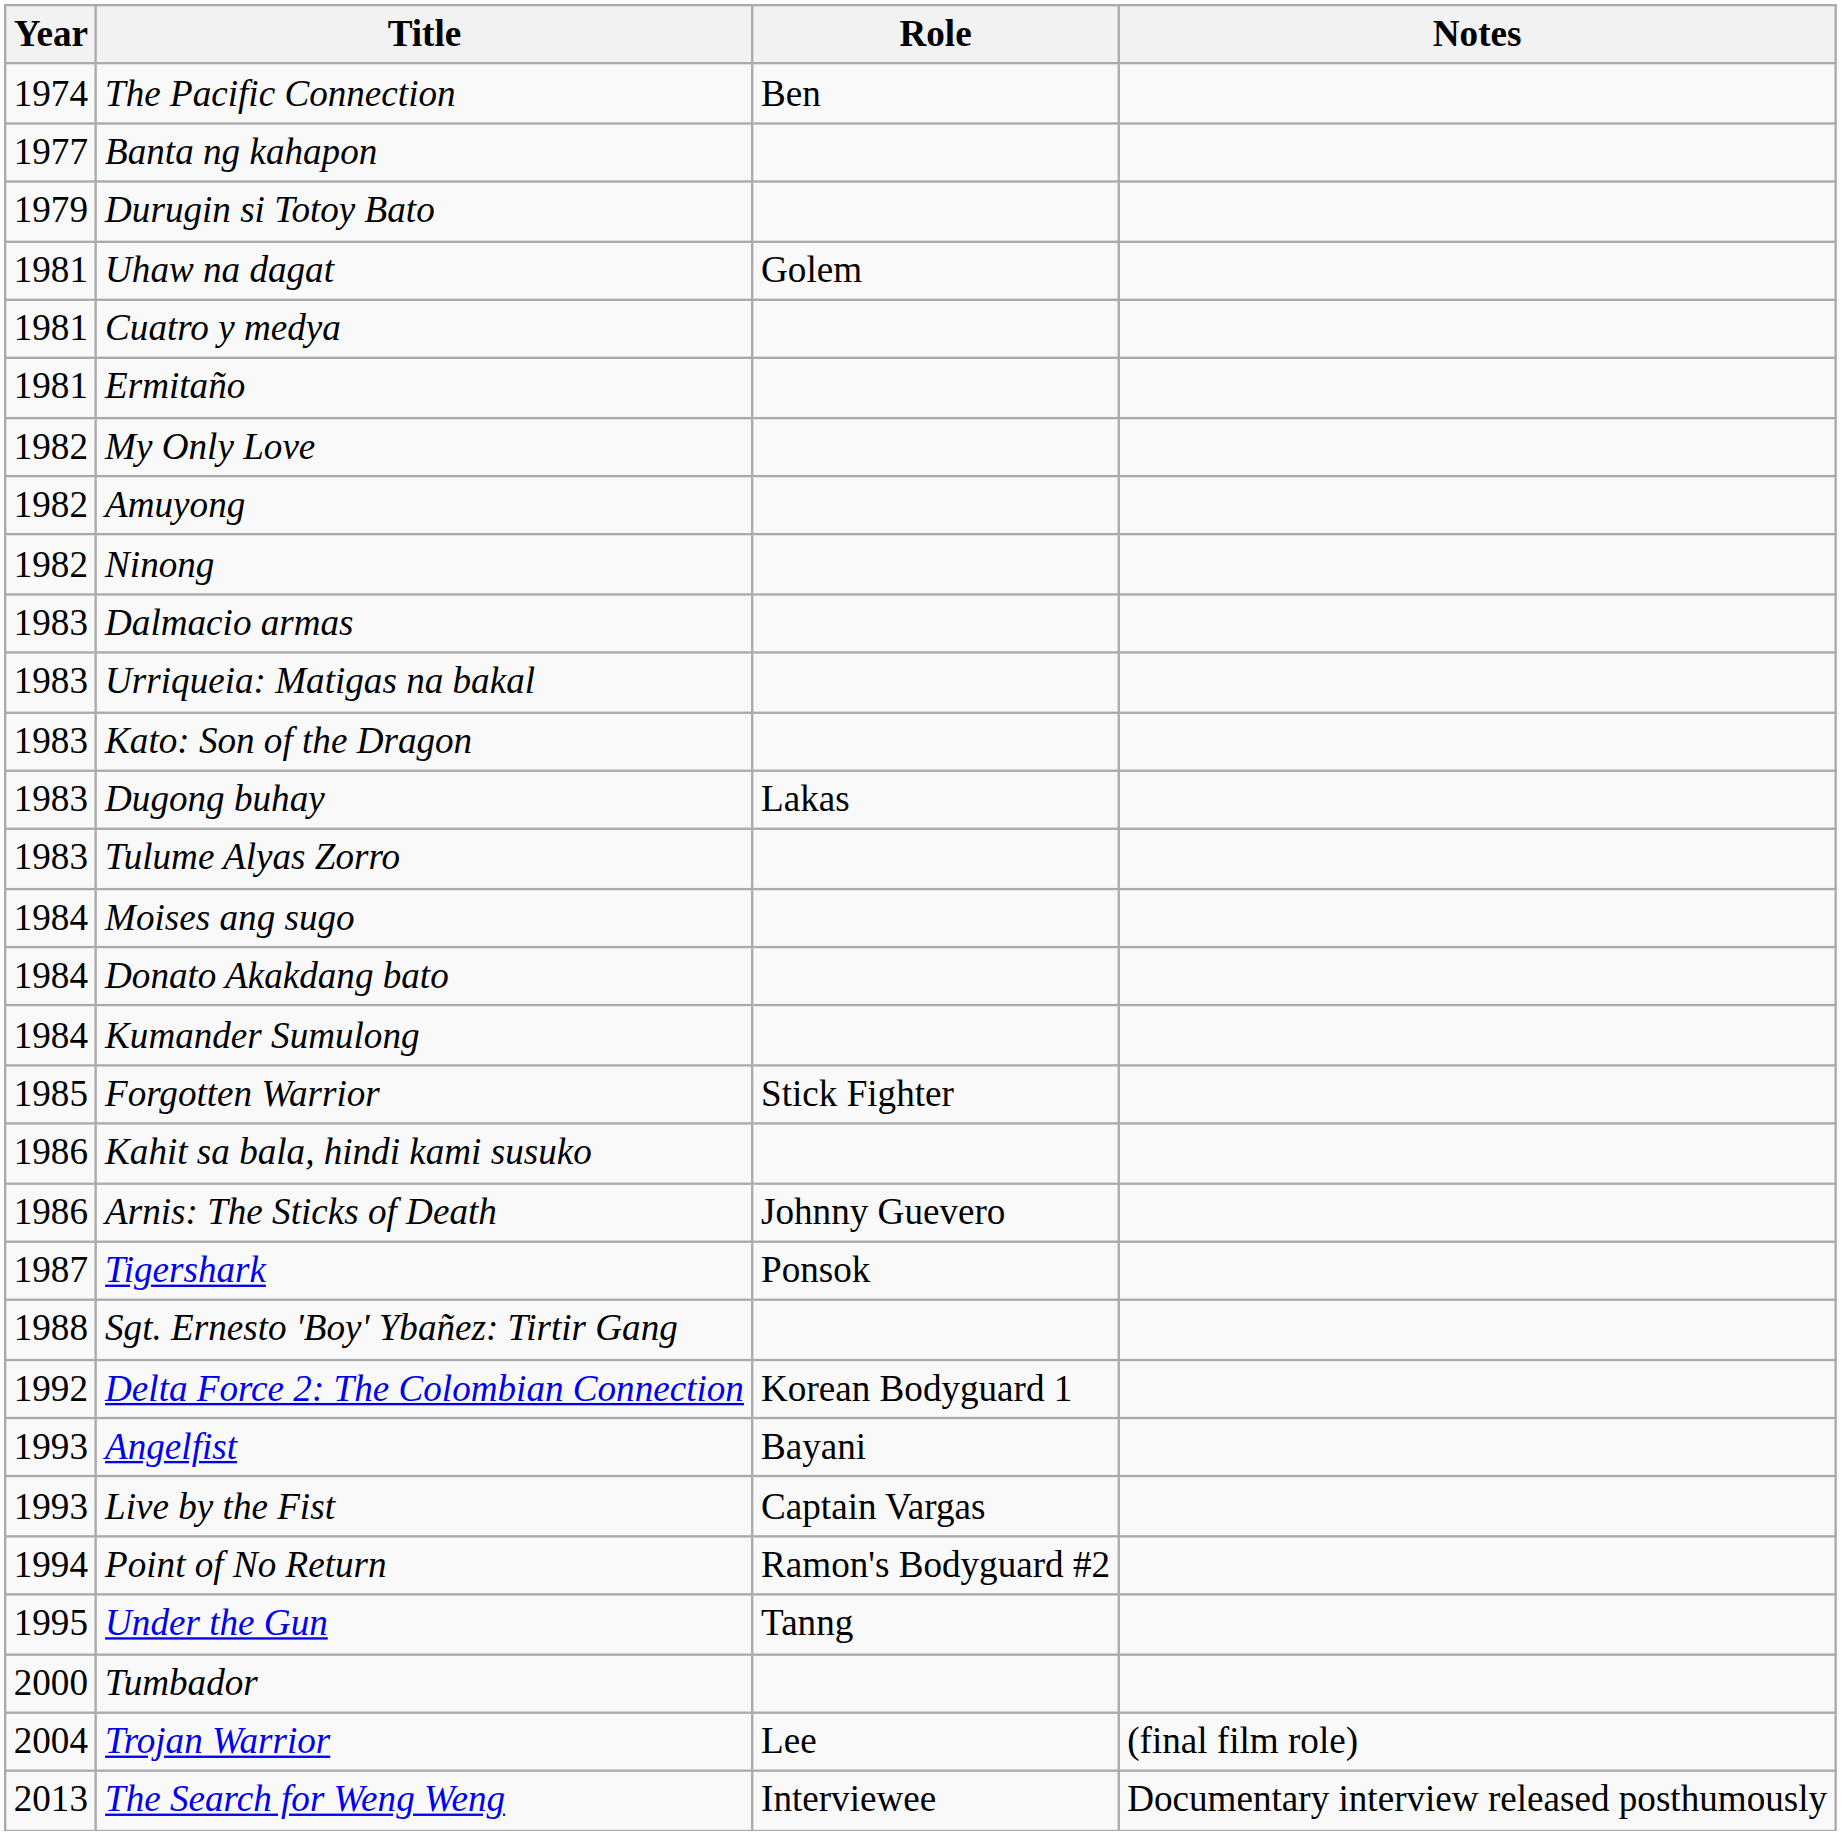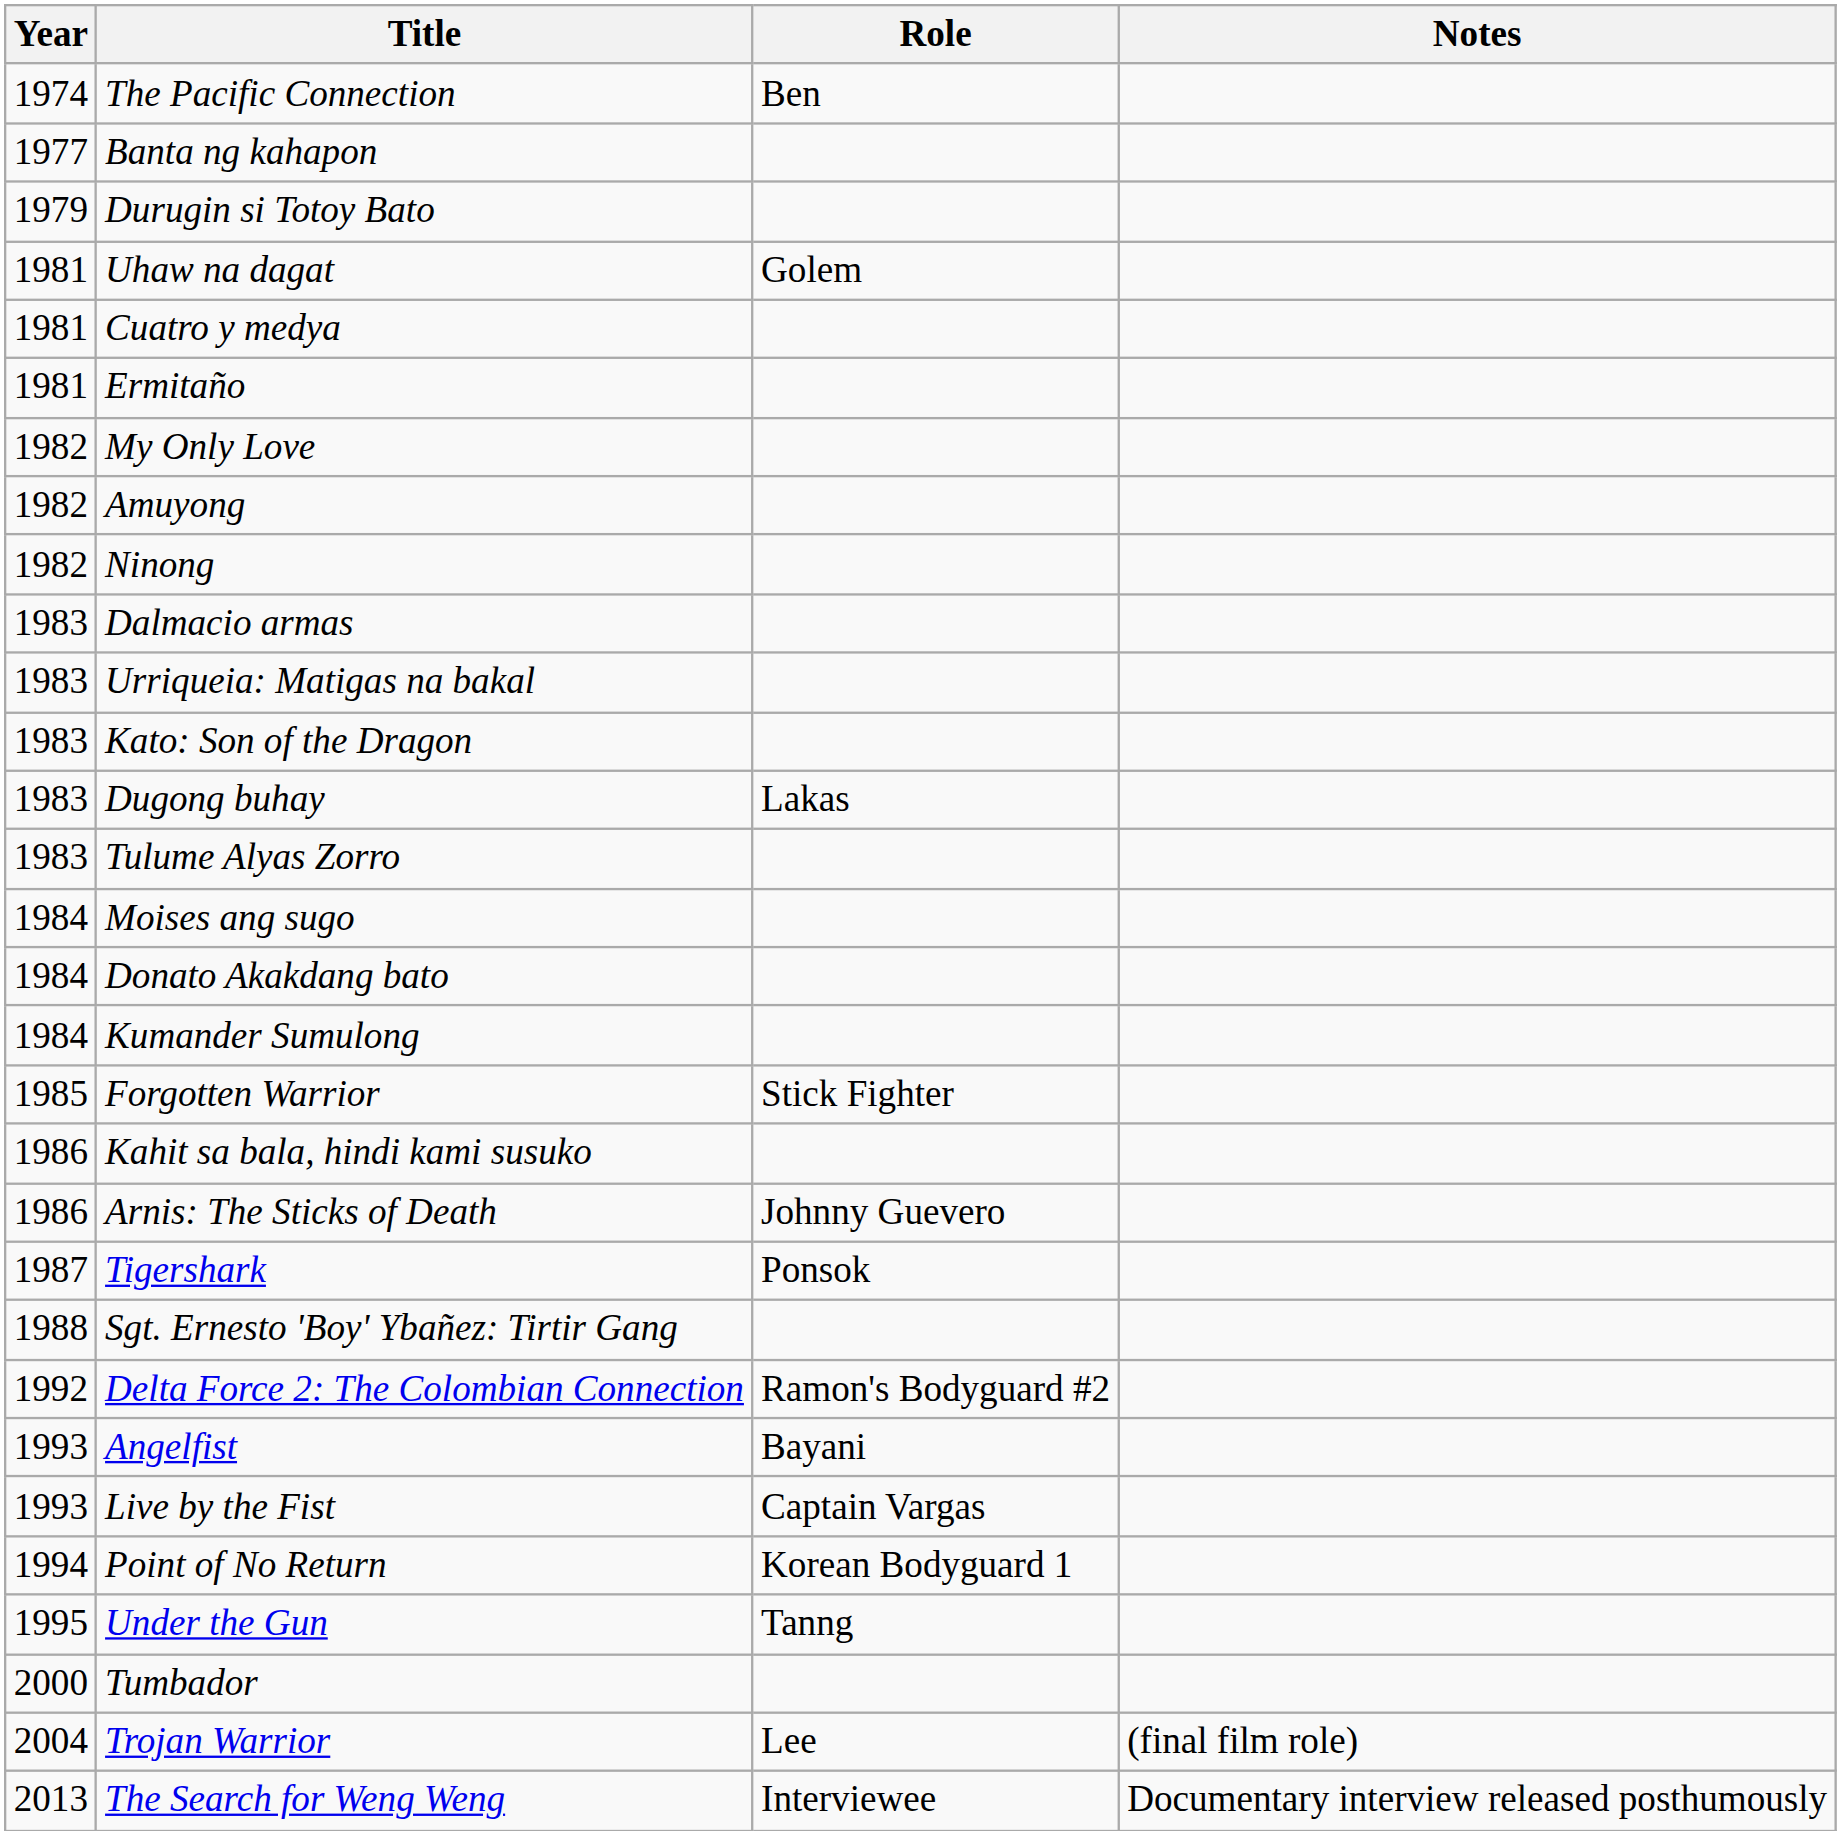Delta Force 2: The Colombian Connection | Role: Korean Bodyguard 1 -> Ramon's Bodyguard #2
Point of No Return | Role: Ramon's Bodyguard #2 -> Korean Bodyguard 1
